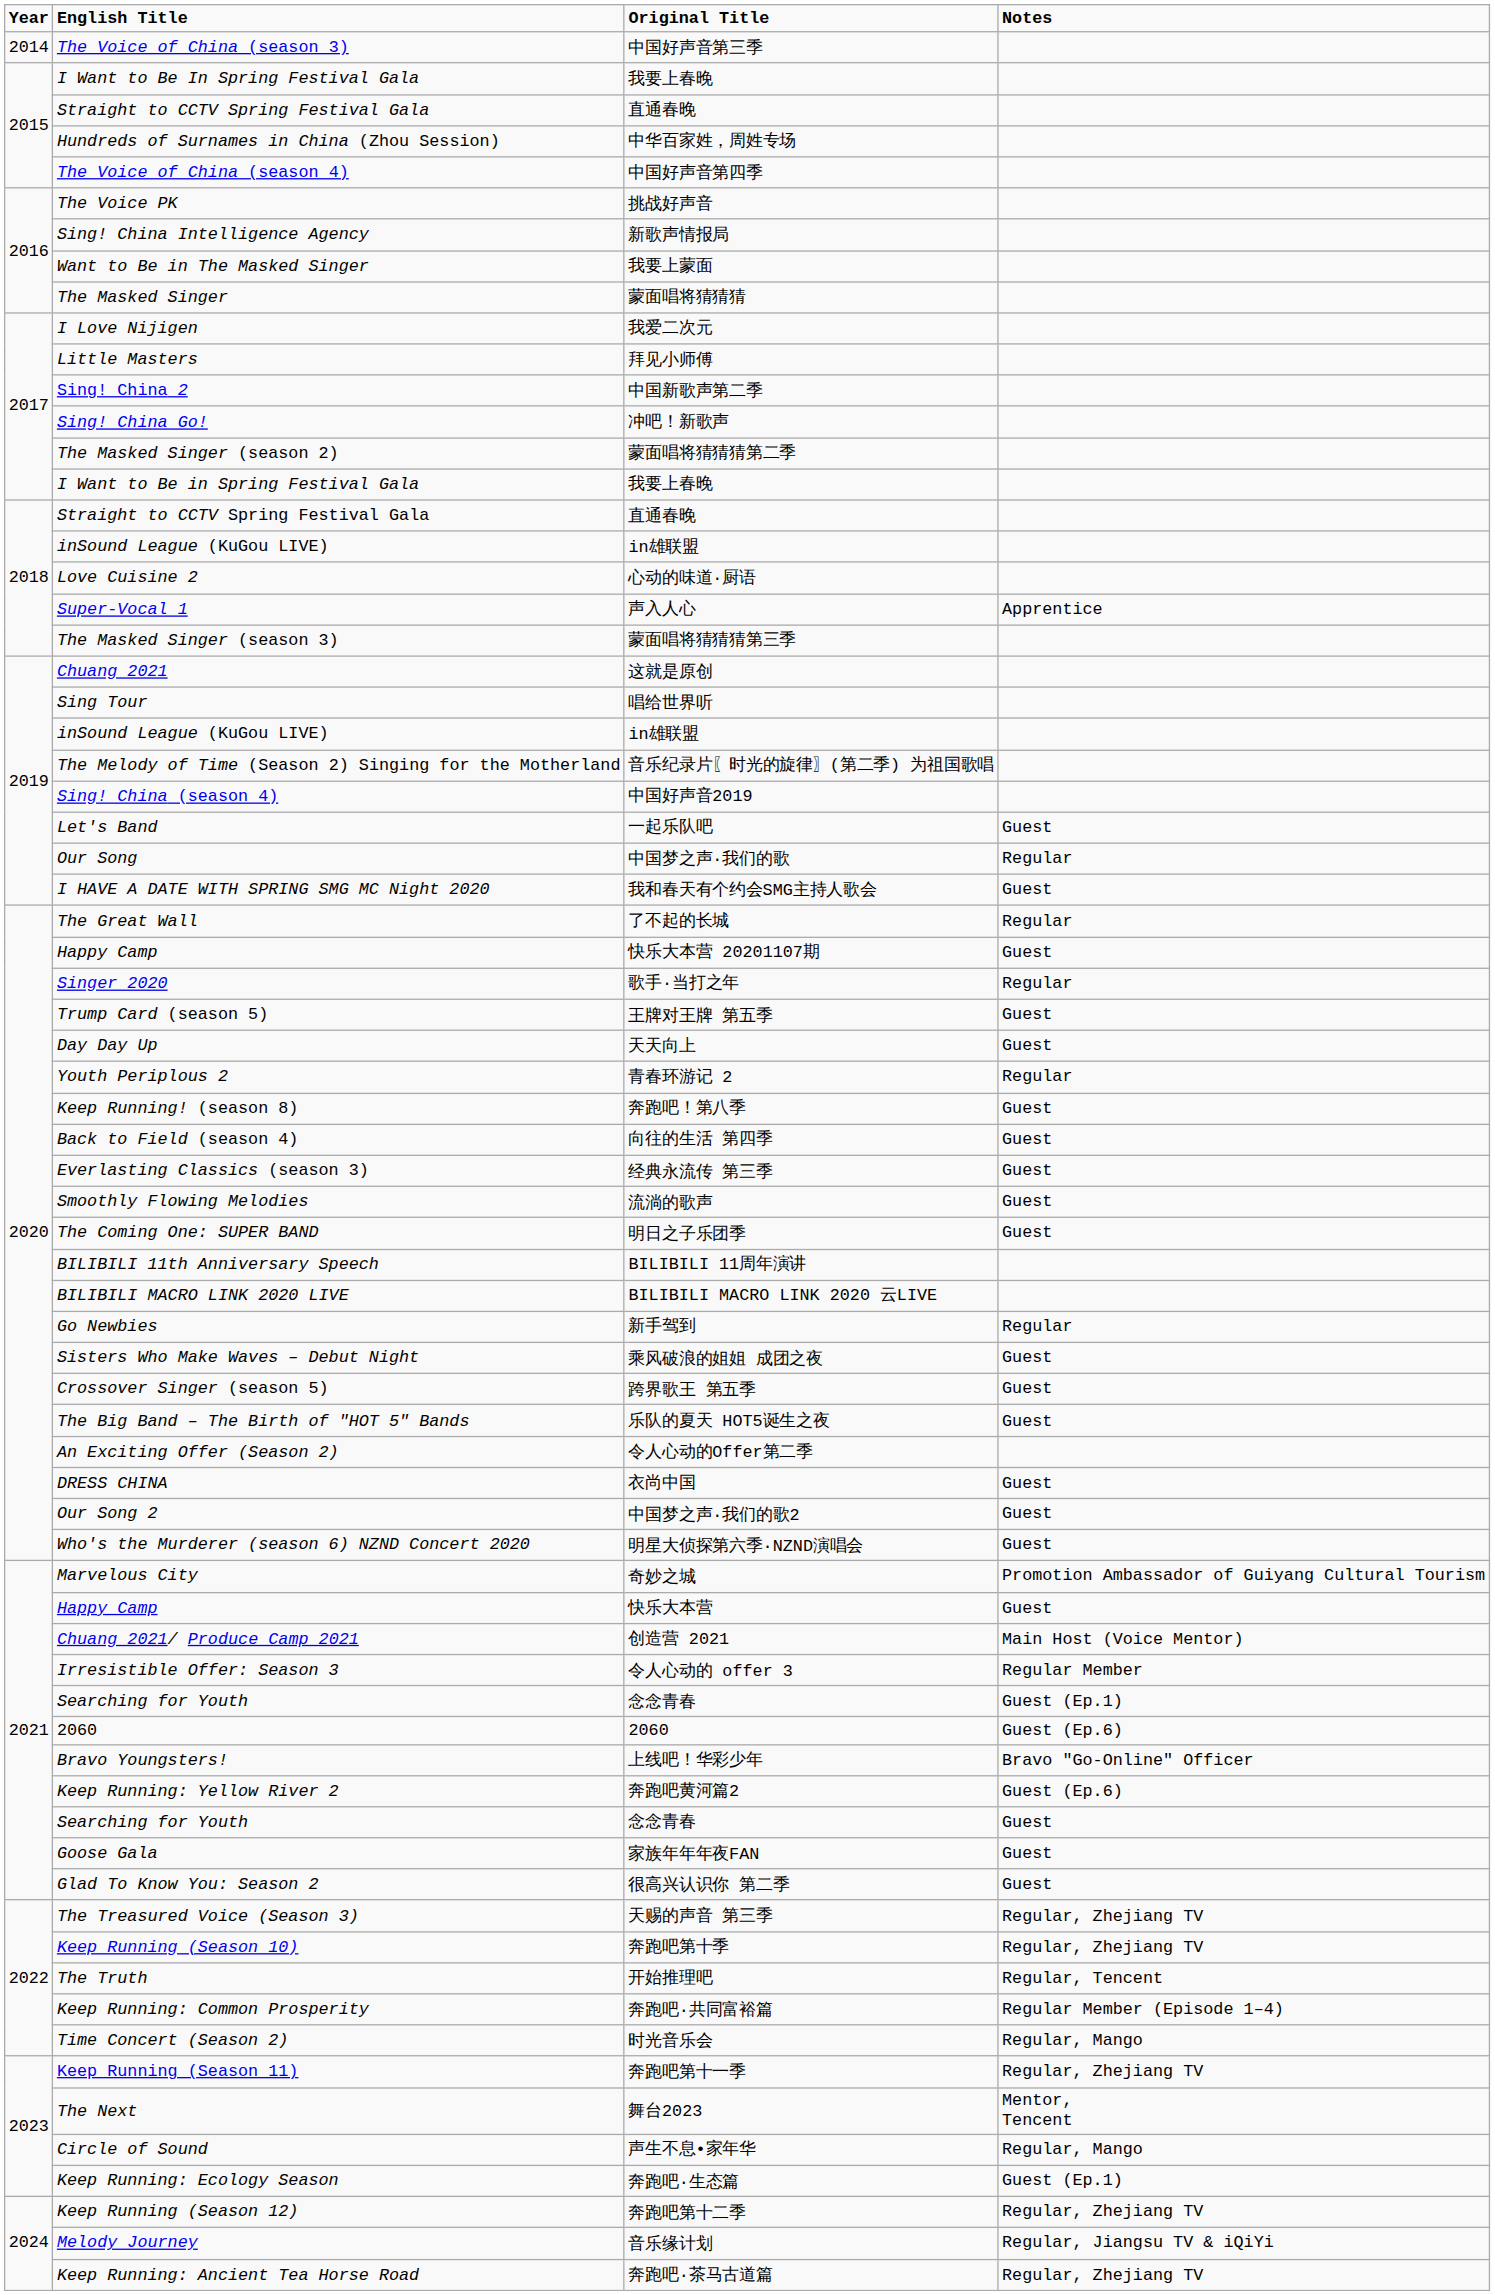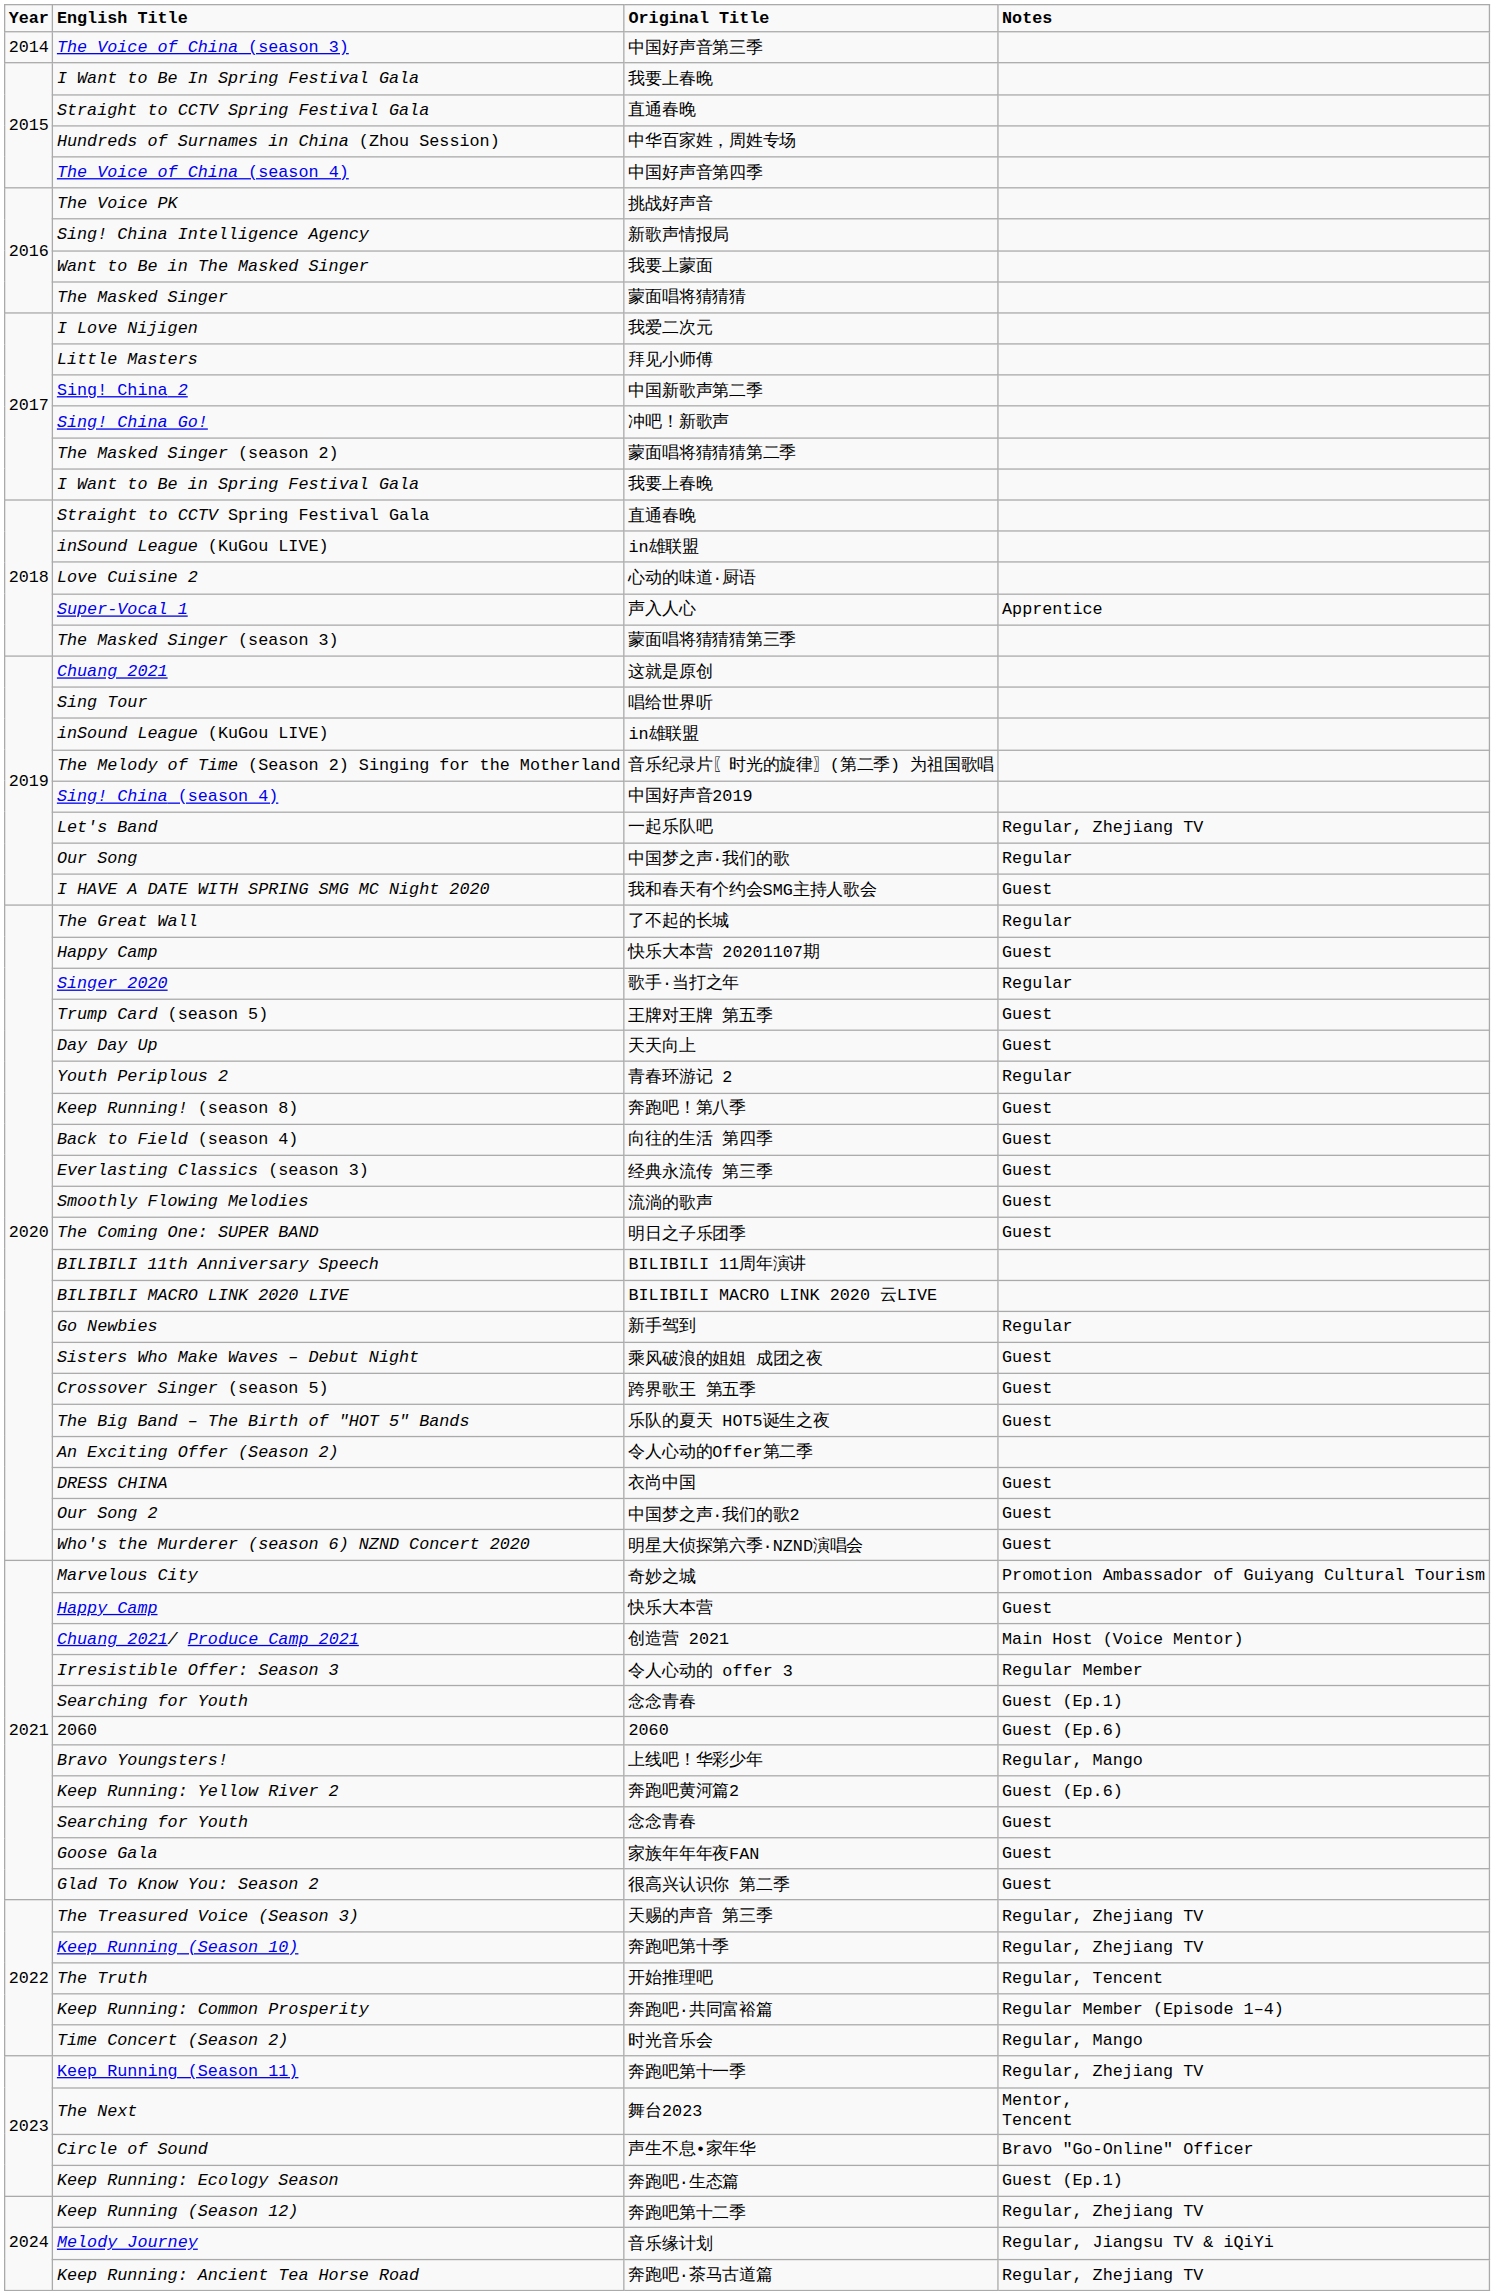Let's Band | Notes: Guest -> Regular, Zhejiang TV
Bravo Youngsters! | Notes: Bravo "Go-Online" Officer -> Regular, Mango
Circle of Sound | Notes: Regular, Mango -> Bravo "Go-Online" Officer
